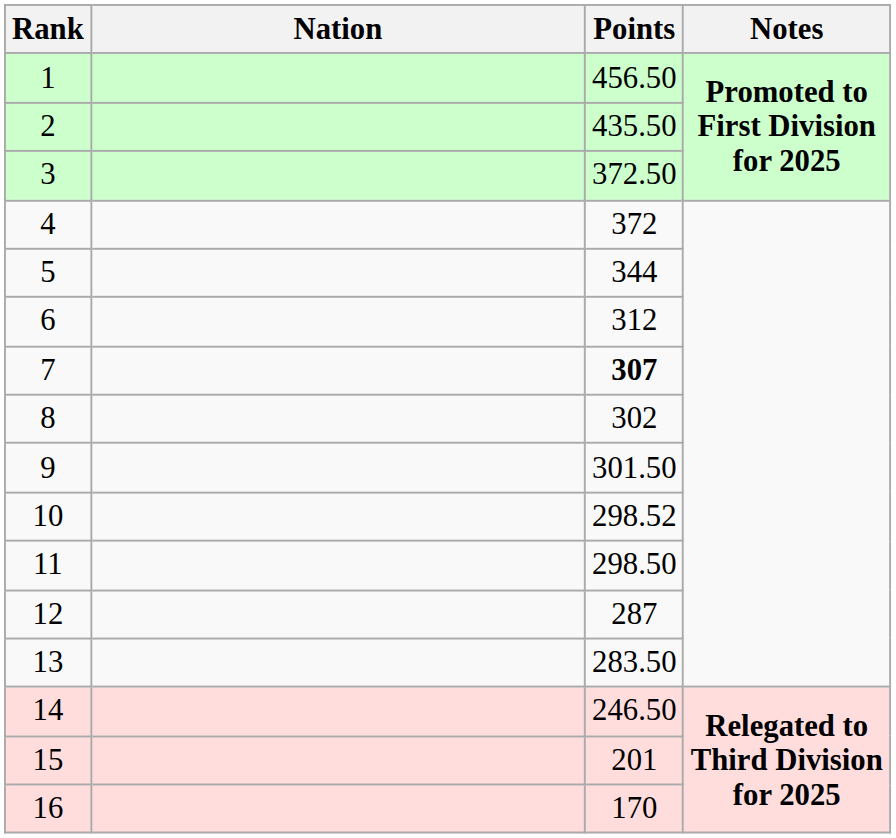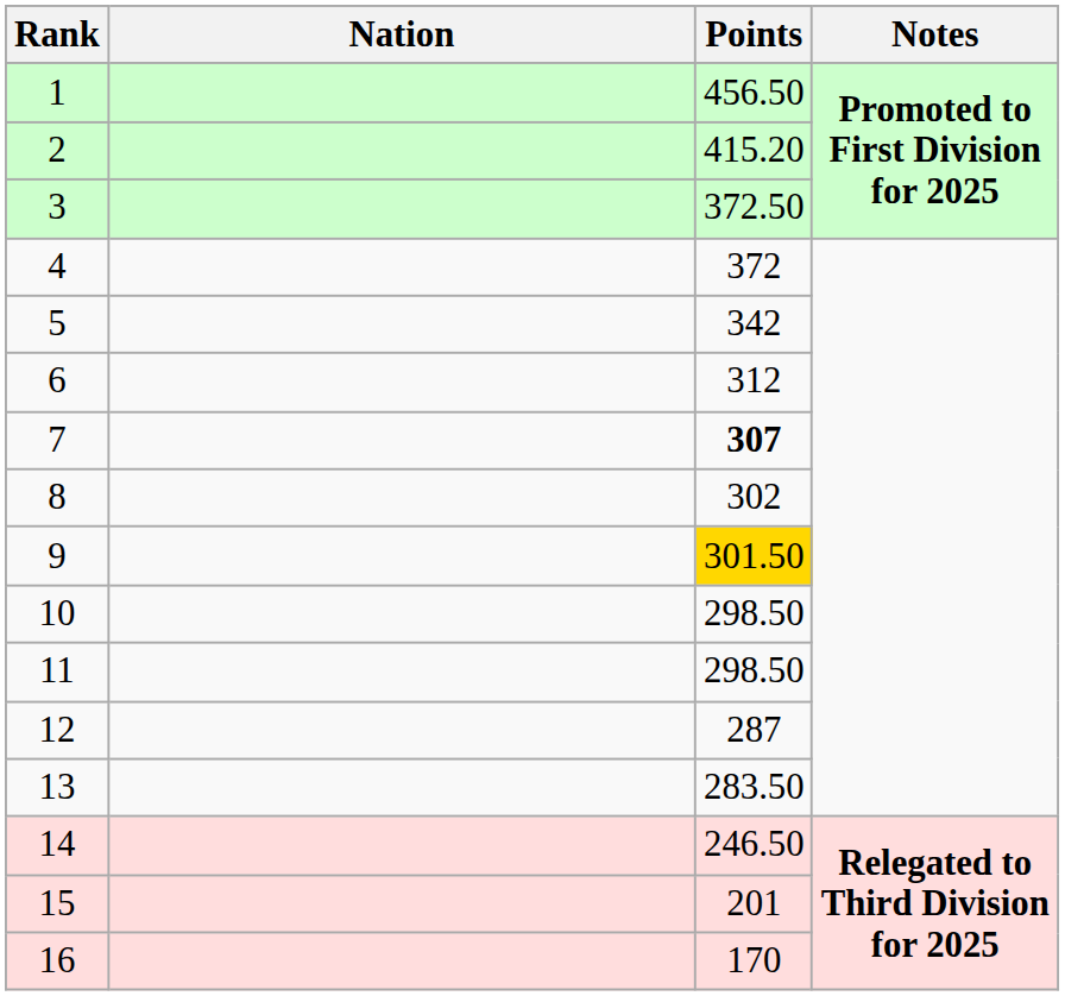2 | Points: 435.50 -> 415.20
5 | Points: 344 -> 342
9 | Points: no background -> gold background
10 | Points: 298.52 -> 298.50
